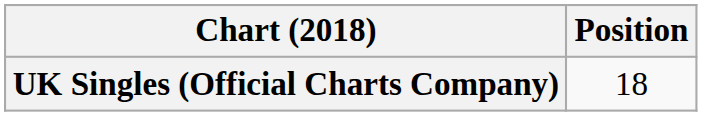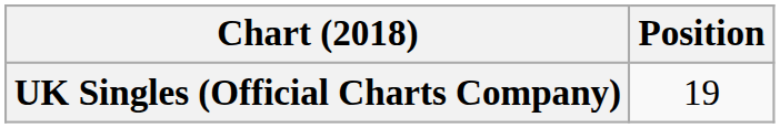UK Singles (Official Charts Company) | Position: 18 -> 19
